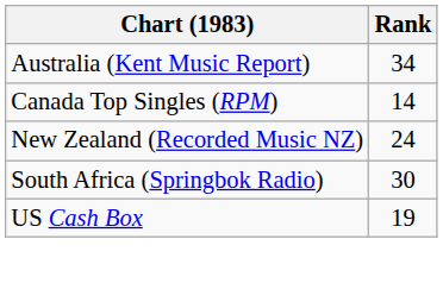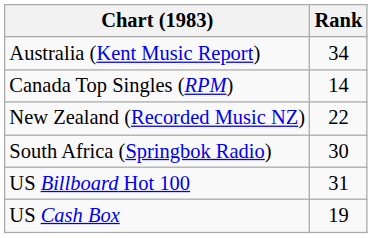New Zealand (Recorded Music NZ) | Rank: 24 -> 22
+ row: US Billboard Hot 100 | 31
